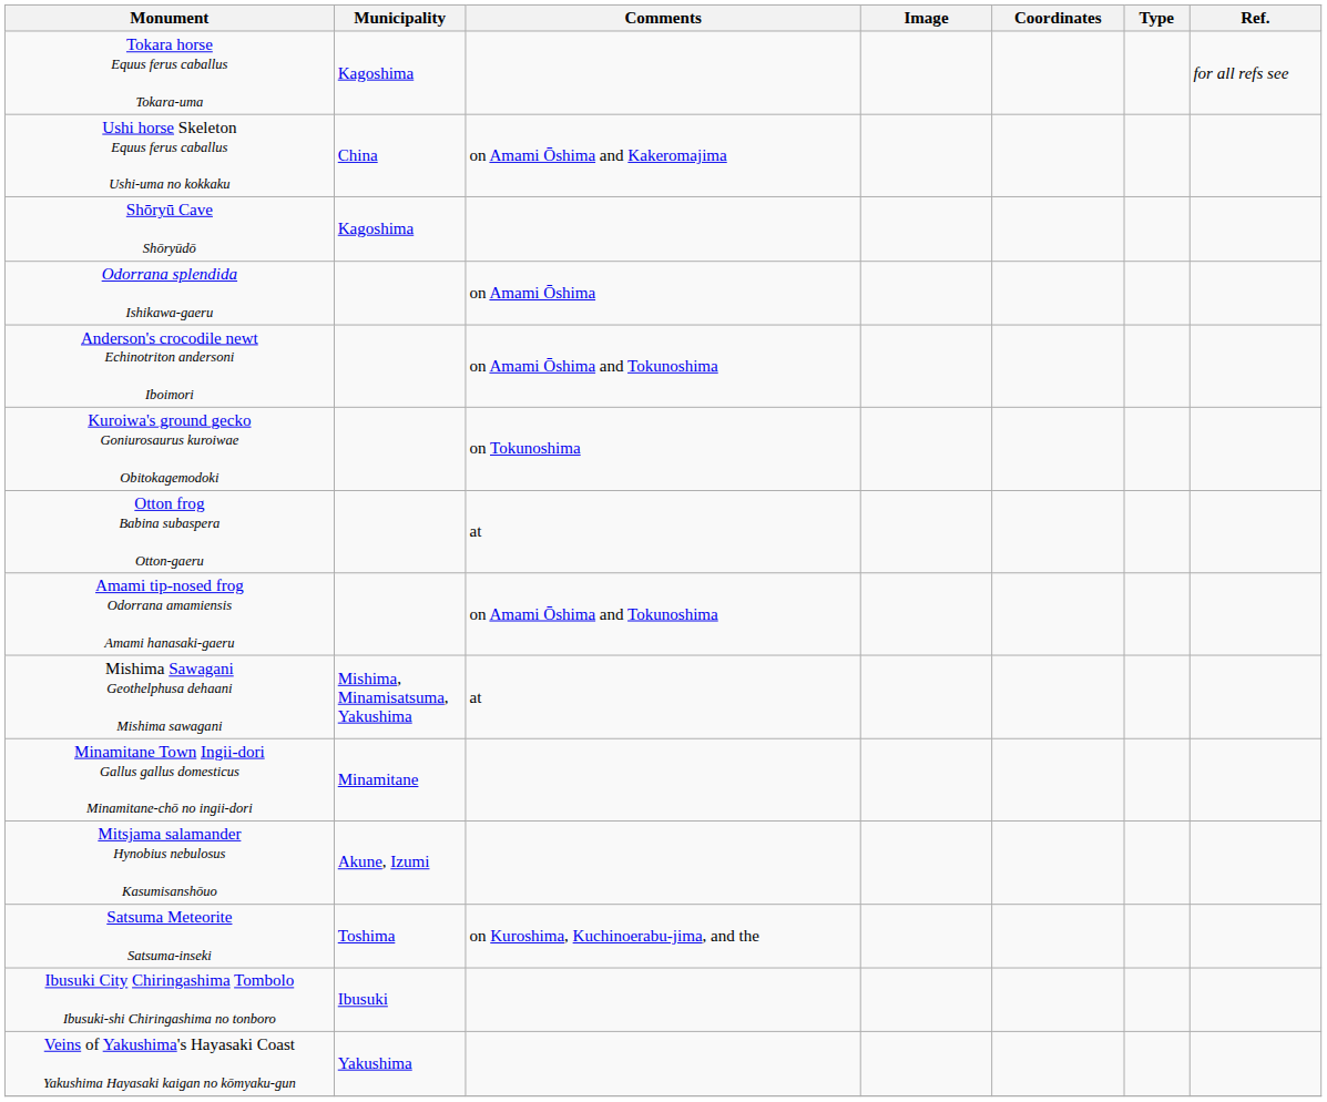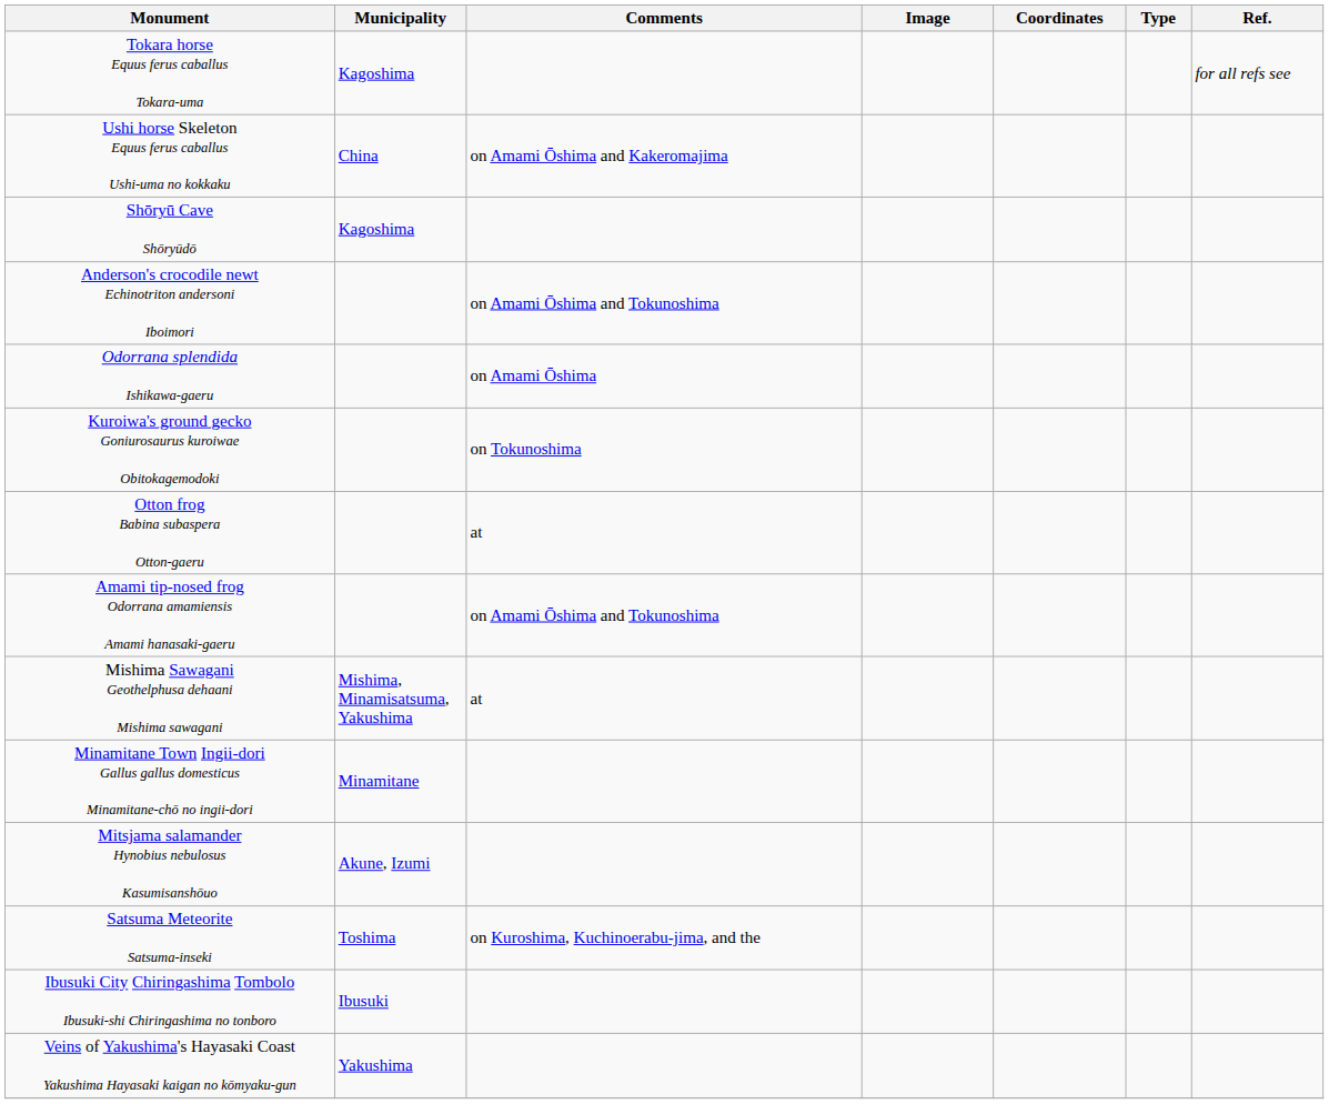rows swapped: Anderson's crocodile newt Echinotriton andersoni Iboimori <-> Odorrana splendida Ishikawa-gaeru
